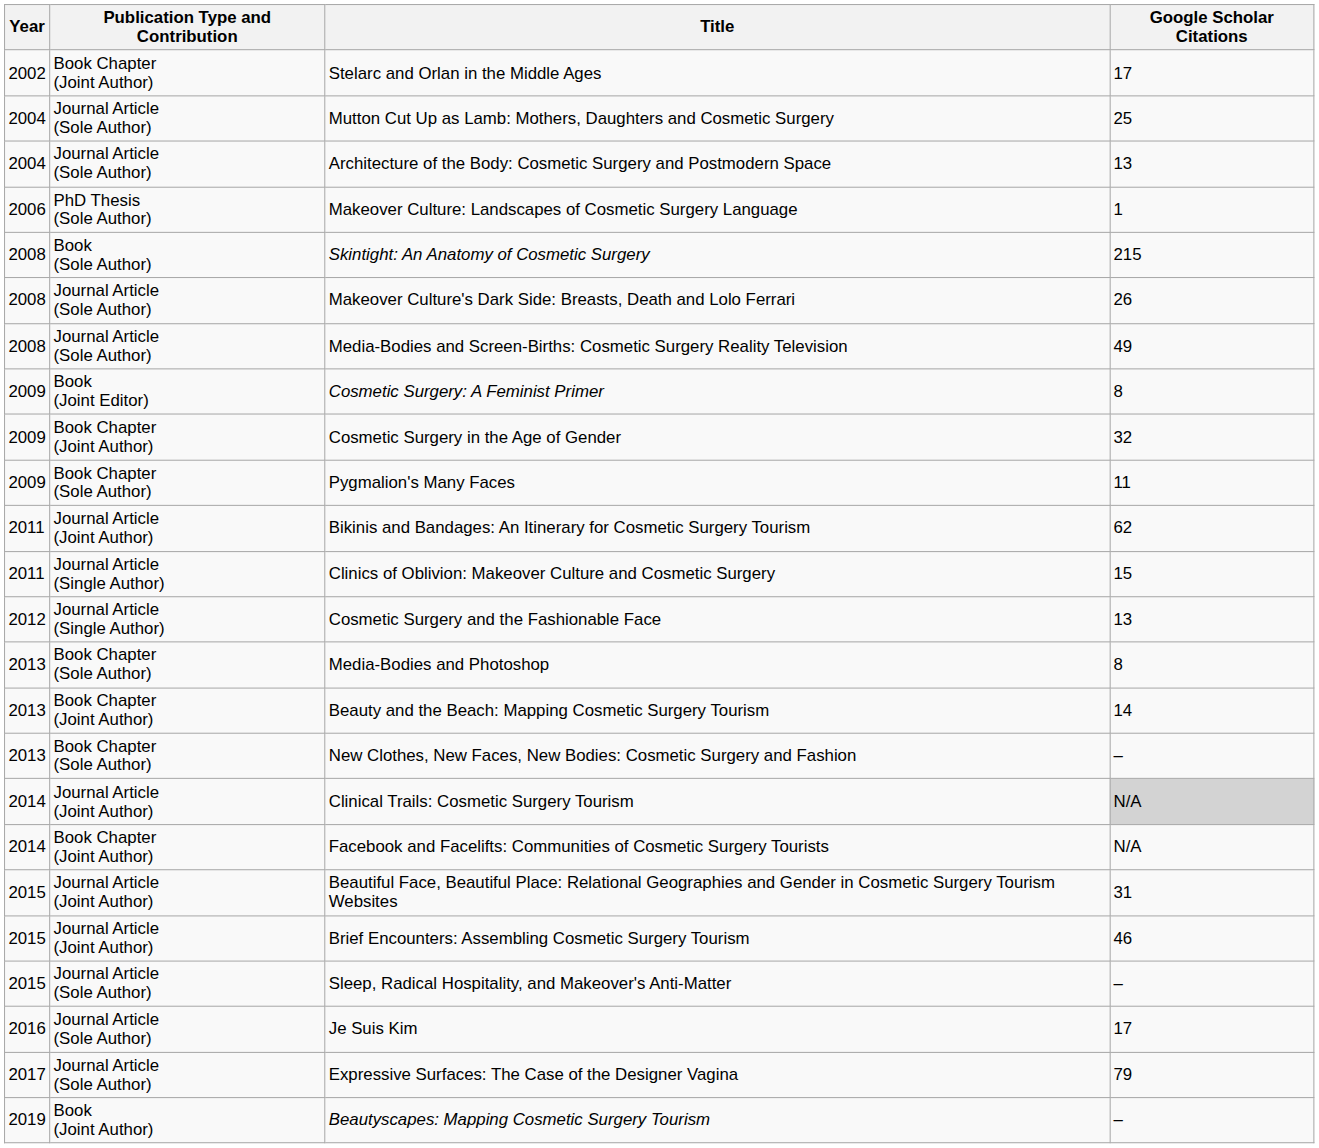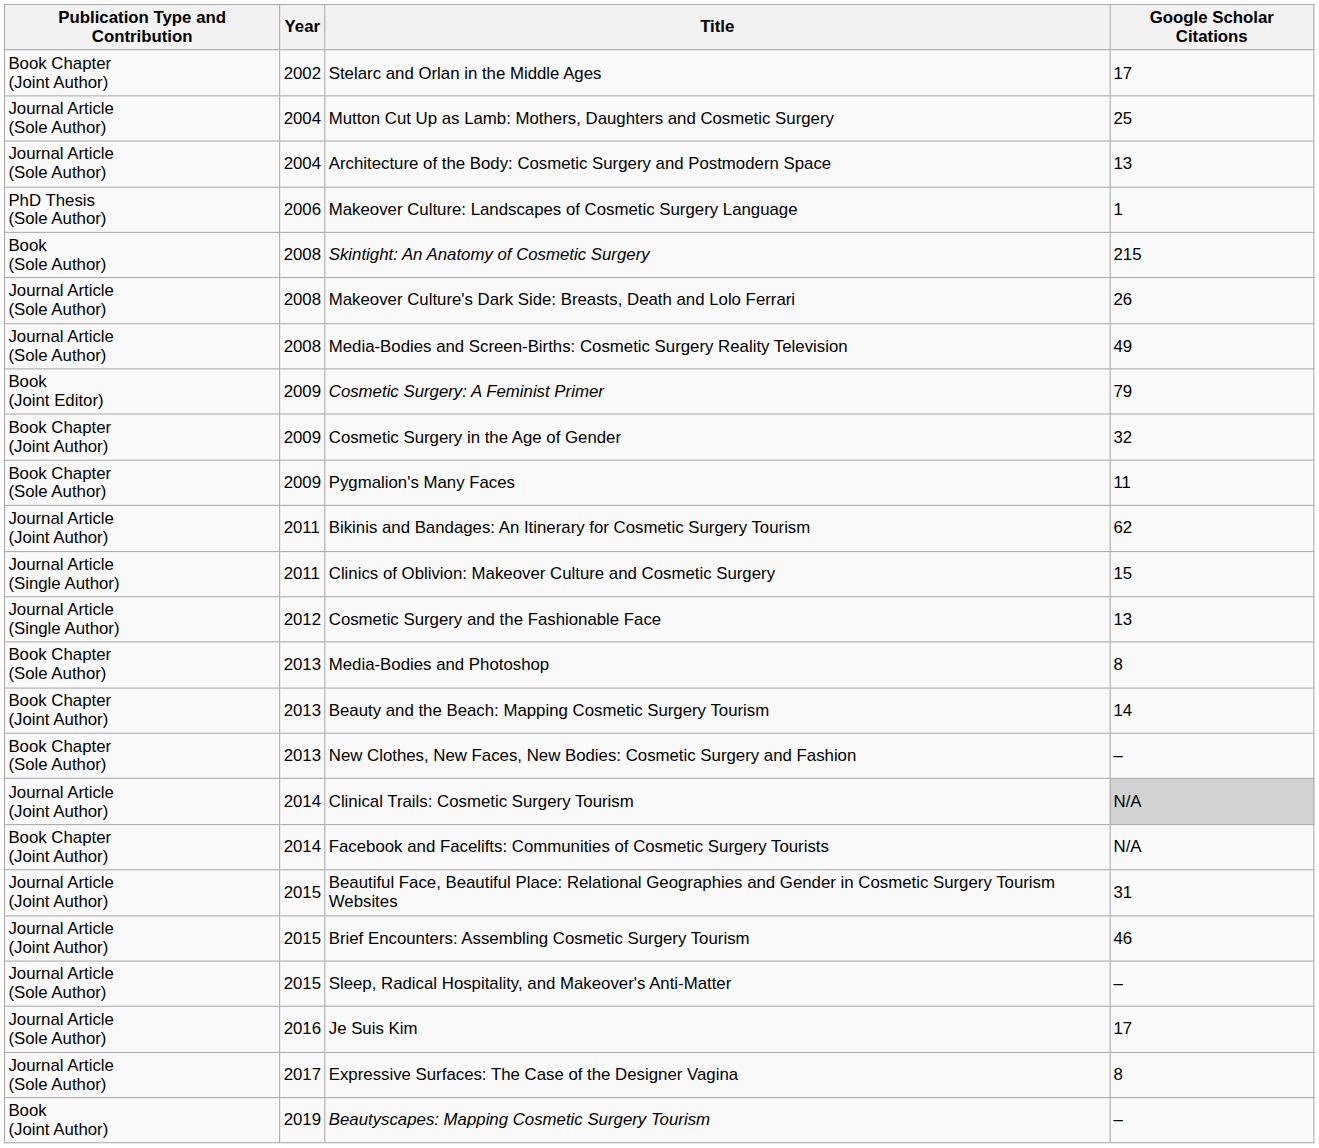columns swapped: Year <-> Publication Type and Contribution
Cosmetic Surgery: A Feminist Primer | Google Scholar Citations: 8 -> 79
Expressive Surfaces: The Case of the Designer Vagina | Google Scholar Citations: 79 -> 8
